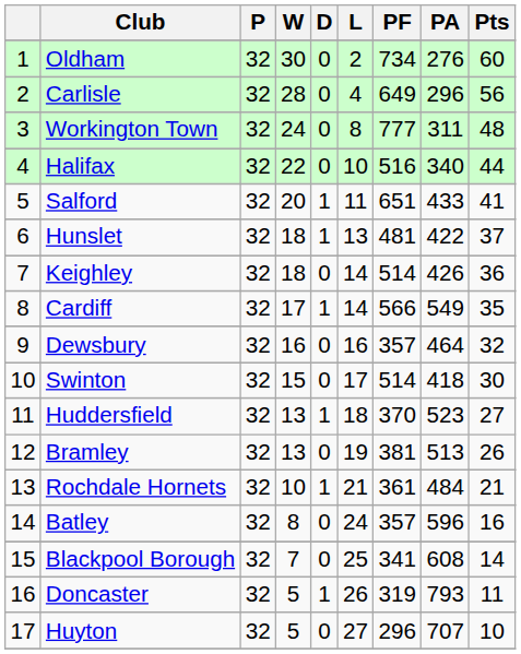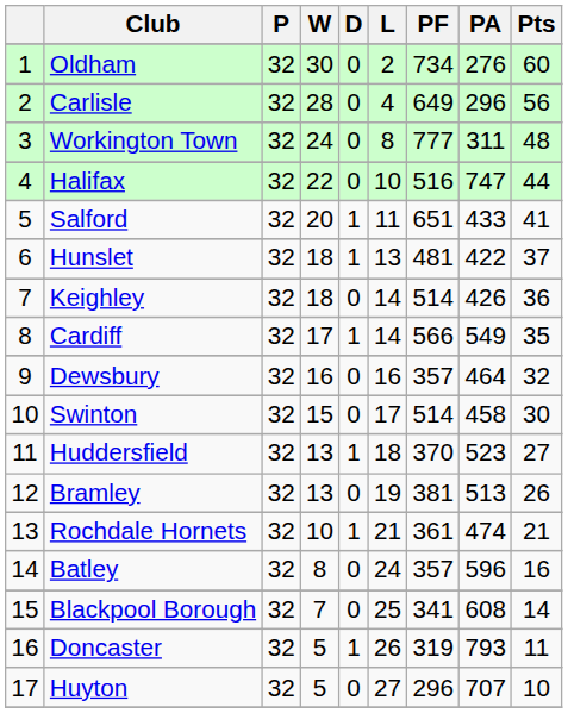Halifax | PA: 340 -> 747
Swinton | PA: 418 -> 458
Rochdale Hornets | PA: 484 -> 474
